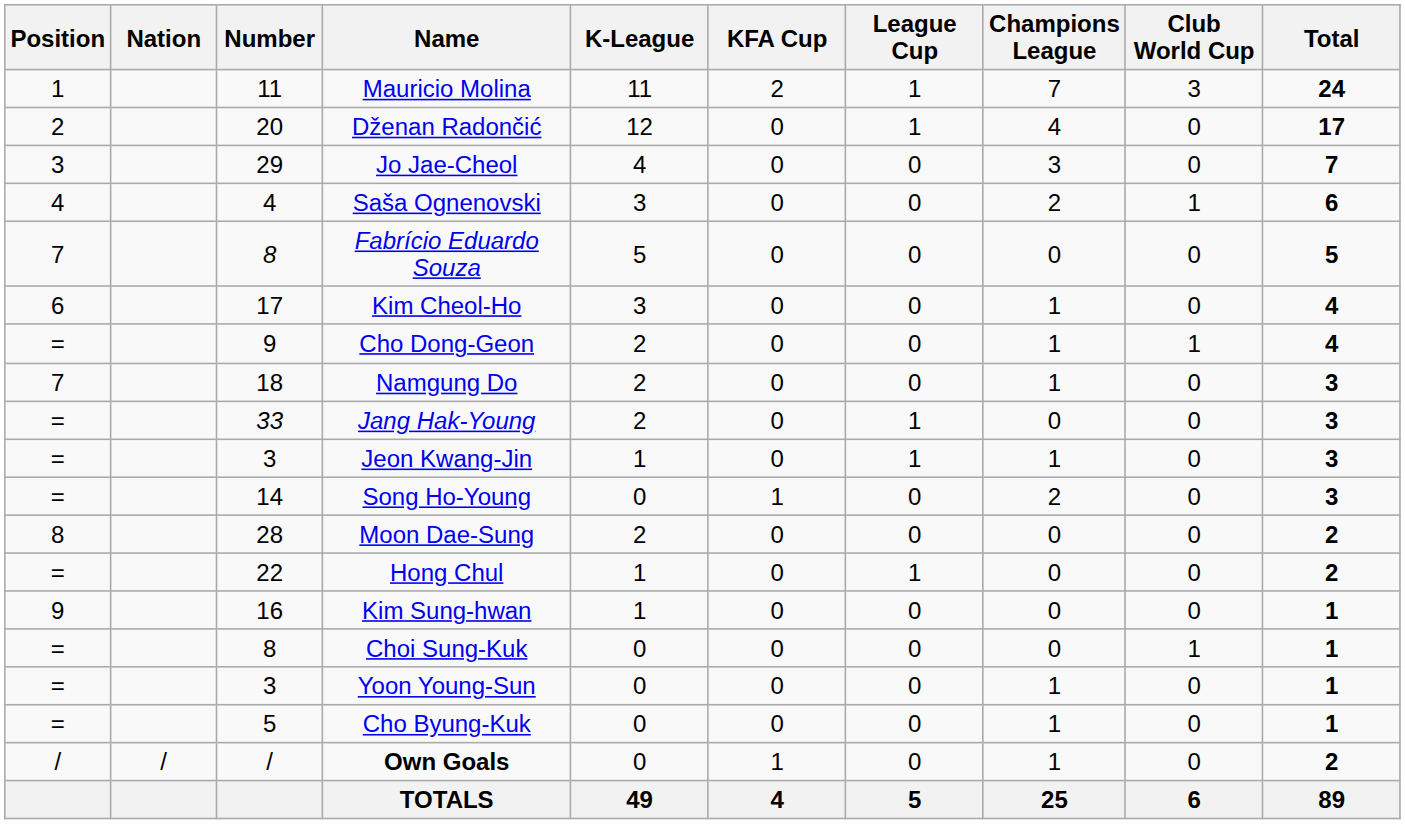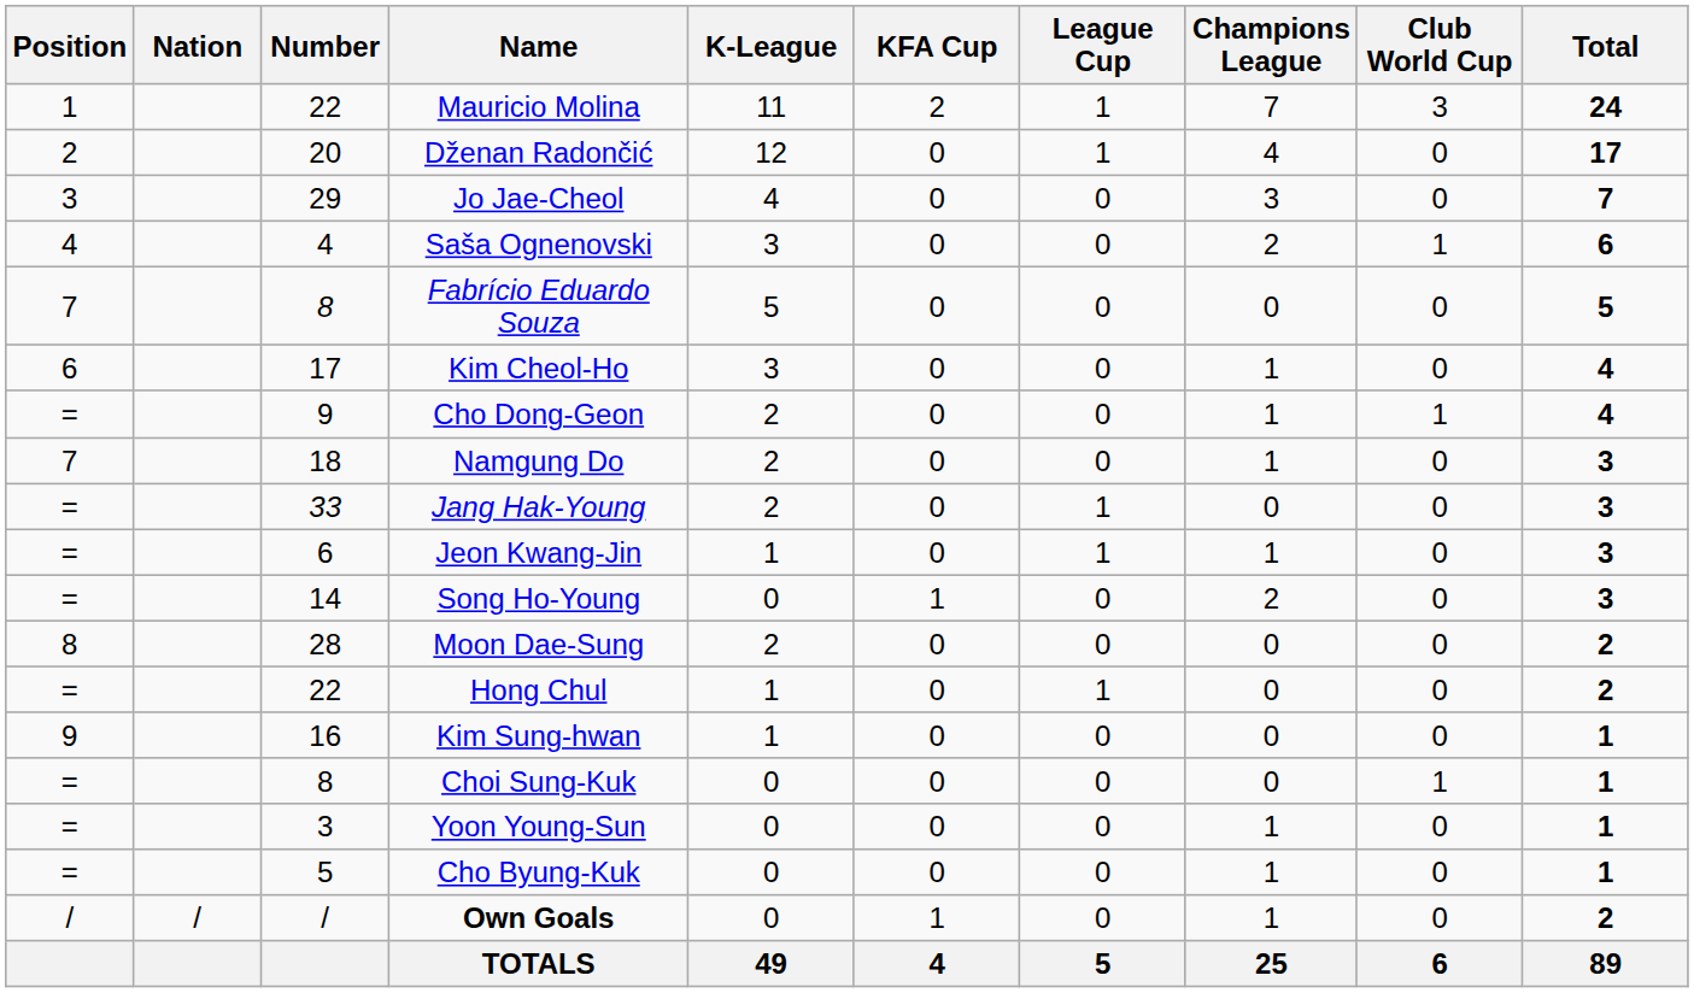Mauricio Molina | Number: 11 -> 22
Jeon Kwang-Jin | Number: 3 -> 6
